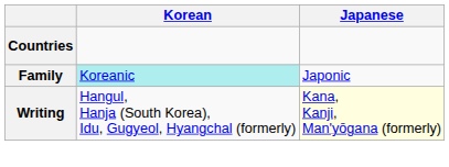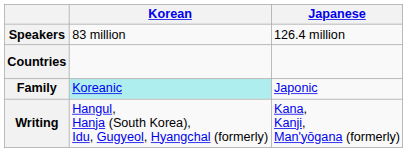+ row: Speakers | 83 million | 126.4 million
Writing | Japanese: lightyellow background -> no background
